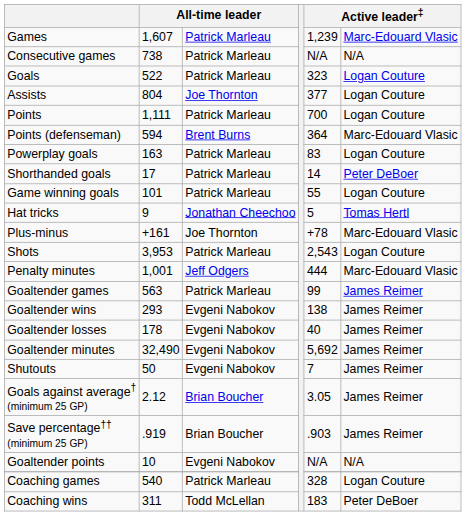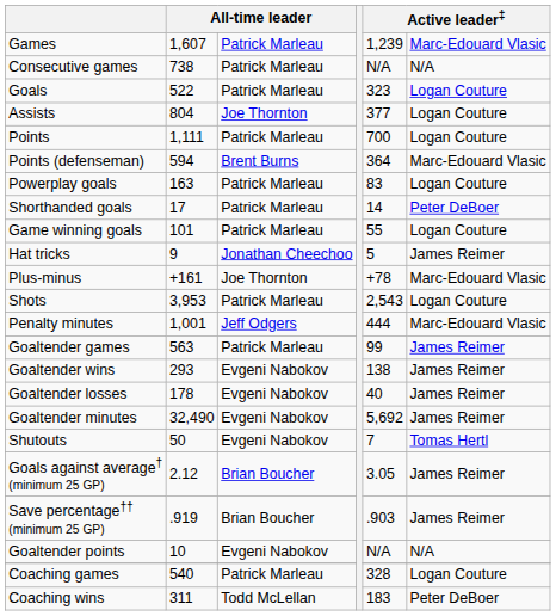Hat tricks | column 6: Tomas Hertl -> James Reimer
Shutouts | column 6: James Reimer -> Tomas Hertl
